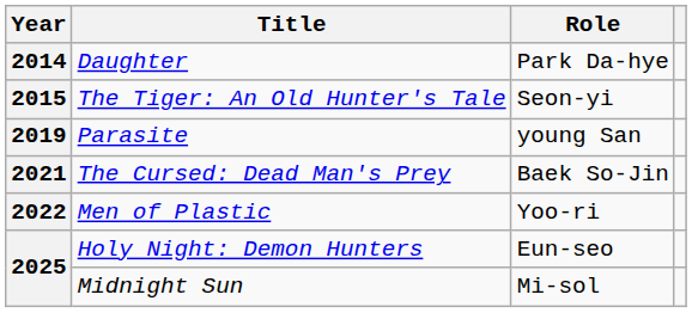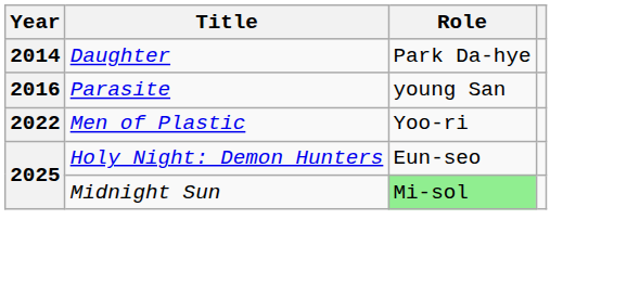- row: 2015 | The Tiger: An Old Hunter's Tale | Seon-yi
Parasite | Year: 2019 -> 2016
- row: 2021 | The Cursed: Dead Man's Prey | Baek So-Jin
Midnight Sun | Role: no background -> lightgreen background
